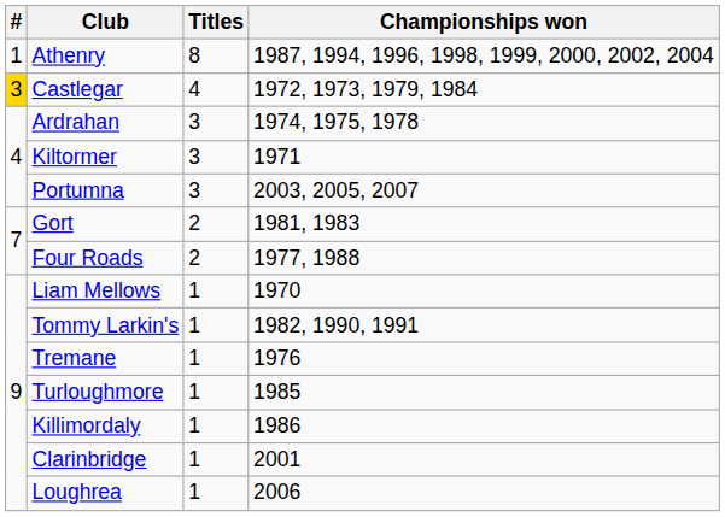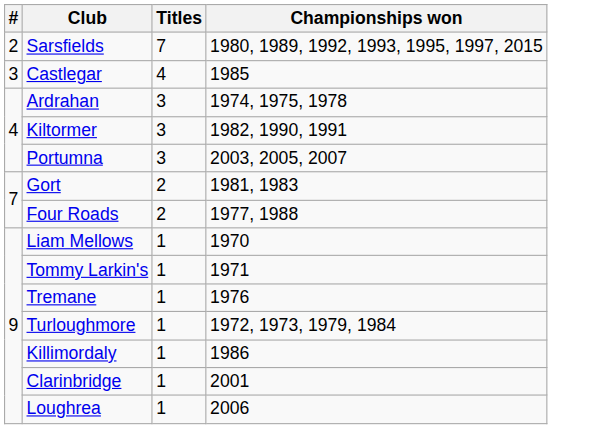- row: 1 | Athenry | 8 | 1987, 1994, 1996, 1998, 1999, 2000, 2002, 2004
+ row: 2 | Sarsfields | 7 | 1980, 1989, 1992, 1993, 1995, 1997, 2015
Castlegar | #: gold background -> no background
Castlegar | Championships won: 1972, 1973, 1979, 1984 -> 1985
Kiltormer | Championships won: 1971 -> 1982, 1990, 1991
Tommy Larkin's | Championships won: 1982, 1990, 1991 -> 1971
Turloughmore | Championships won: 1985 -> 1972, 1973, 1979, 1984
